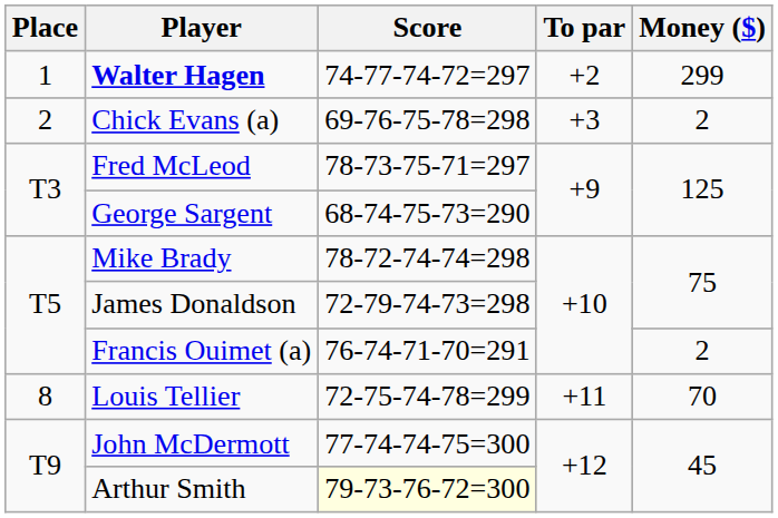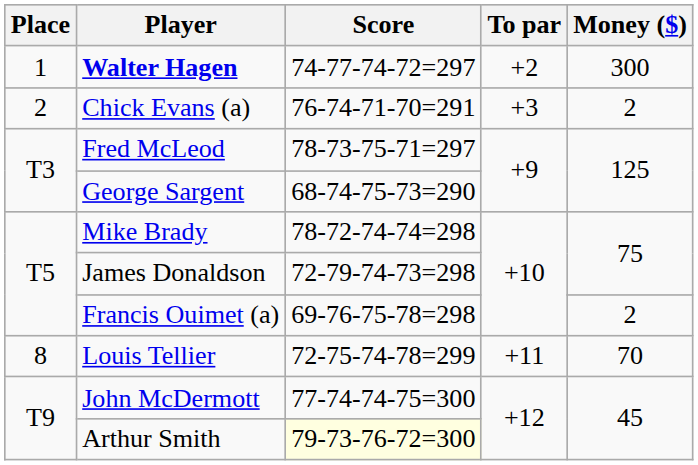Walter Hagen | Money ($): 299 -> 300
Chick Evans (a) | Score: 69-76-75-78=298 -> 76-74-71-70=291
Francis Ouimet (a) | Score: 76-74-71-70=291 -> 69-76-75-78=298
